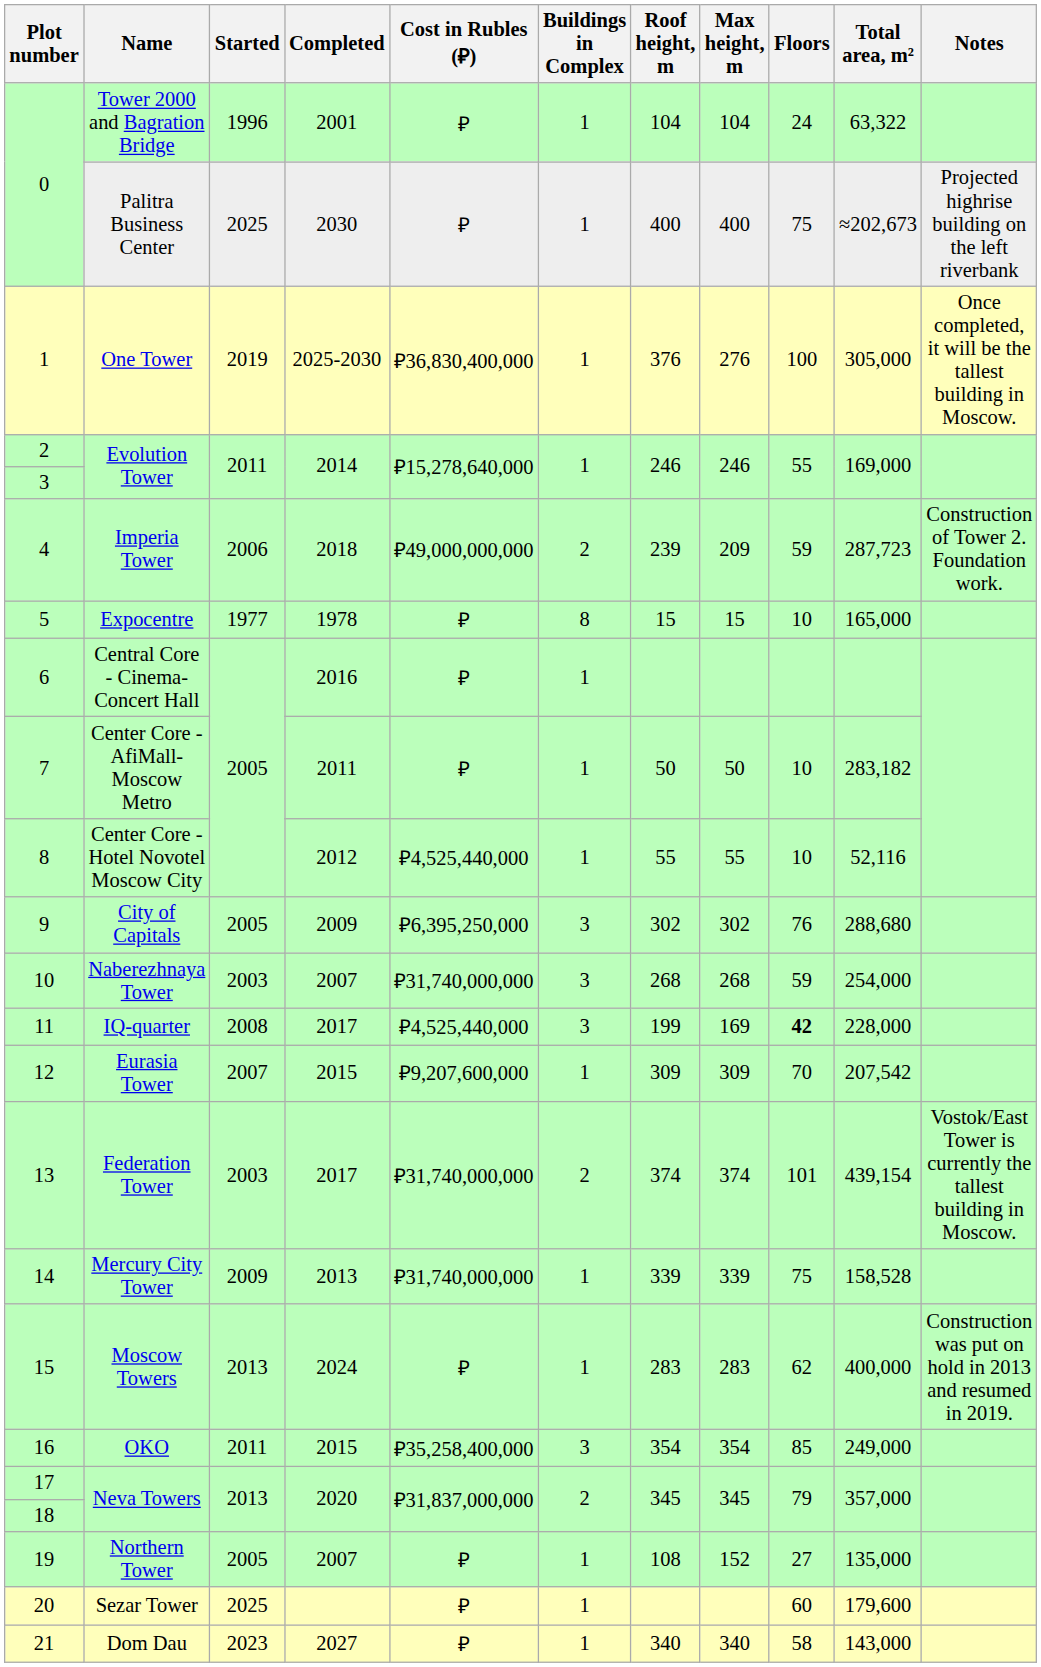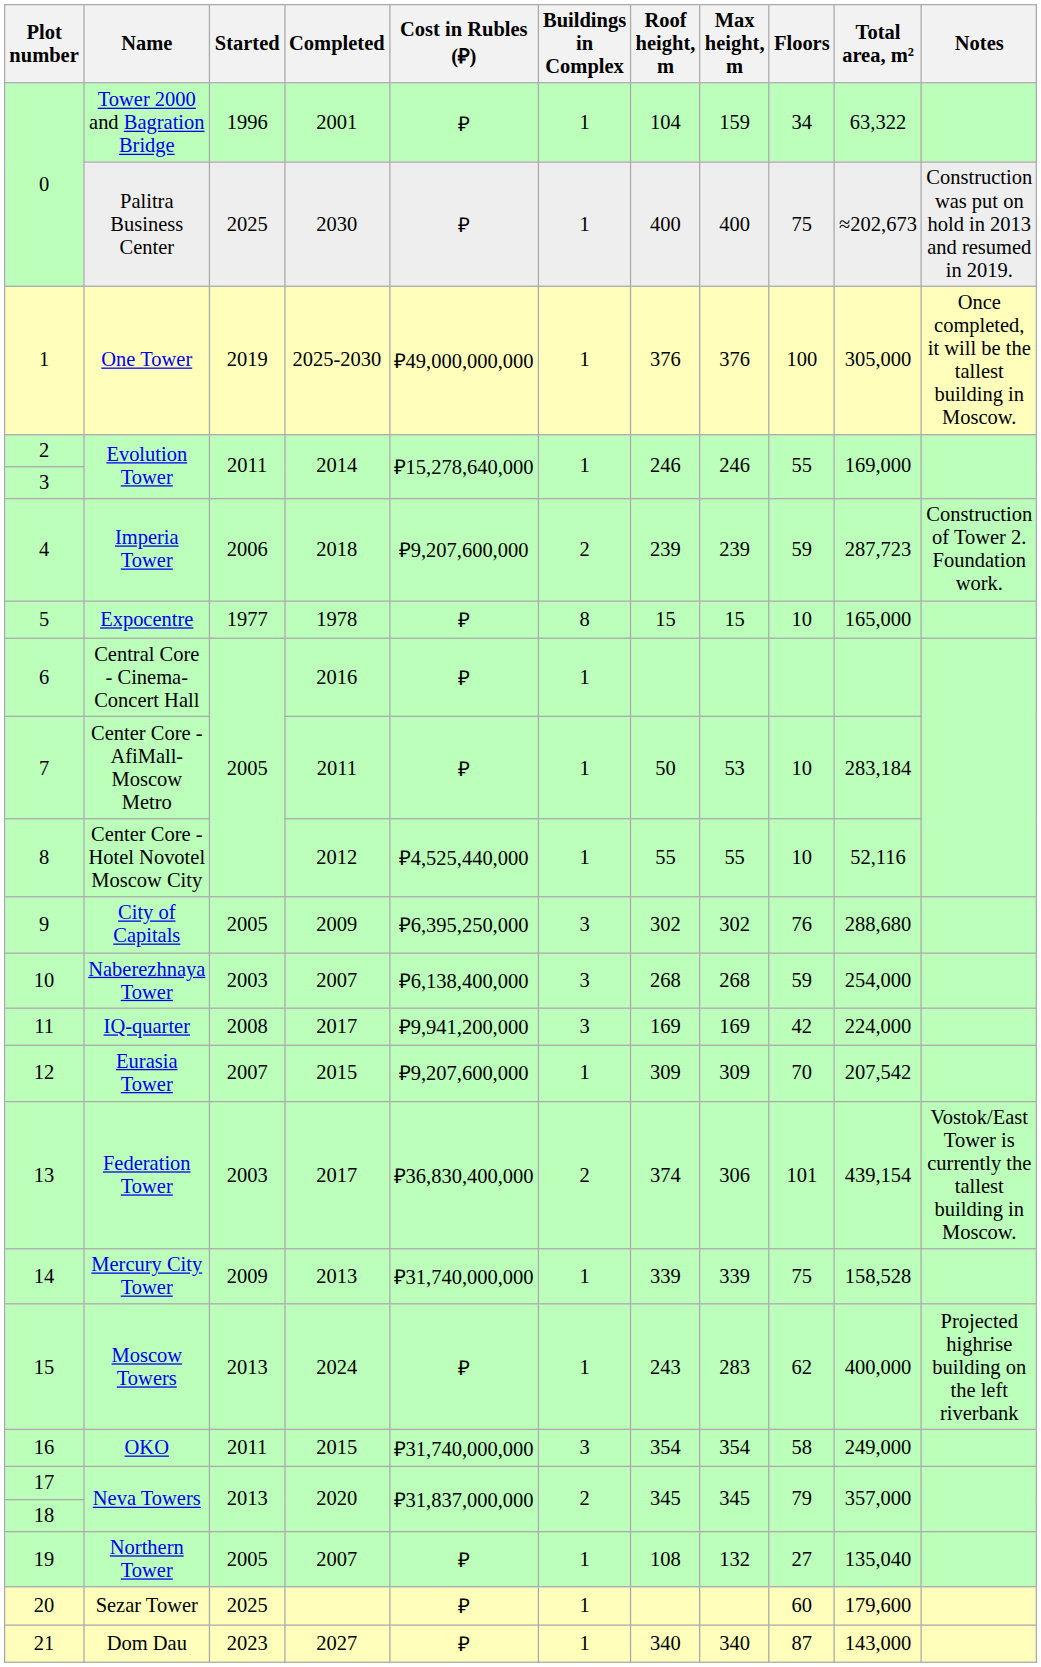Tower 2000 and Bagration Bridge | Max height, m: 104 -> 159
Tower 2000 and Bagration Bridge | Floors: 24 -> 34
Palitra Business Center | Notes: Projected highrise building on the left riverbank -> Construction was put on hold in 2013 and resumed in 2019.
One Tower | Cost in Rubles (₽): ₽36,830,400,000 -> ₽49,000,000,000
One Tower | Max height, m: 276 -> 376
Imperia Tower | Cost in Rubles (₽): ₽49,000,000,000 -> ₽9,207,600,000
Imperia Tower | Max height, m: 209 -> 239
Center Core - AfiMall-Moscow Metro | Max height, m: 50 -> 53
Center Core - AfiMall-Moscow Metro | Total area, m²: 283,182 -> 283,184
Naberezhnaya Tower | Cost in Rubles (₽): ₽31,740,000,000 -> ₽6,138,400,000
IQ-quarter | Cost in Rubles (₽): ₽4,525,440,000 -> ₽9,941,200,000
IQ-quarter | Roof height, m: 199 -> 169
IQ-quarter | Floors: bold -> normal
IQ-quarter | Total area, m²: 228,000 -> 224,000
Federation Tower | Cost in Rubles (₽): ₽31,740,000,000 -> ₽36,830,400,000
Federation Tower | Max height, m: 374 -> 306
Moscow Towers | Roof height, m: 283 -> 243
Moscow Towers | Notes: Construction was put on hold in 2013 and resumed in 2019. -> Projected highrise building on the left riverbank
OKO | Cost in Rubles (₽): ₽35,258,400,000 -> ₽31,740,000,000
OKO | Floors: 85 -> 58
Northern Tower | Max height, m: 152 -> 132
Northern Tower | Total area, m²: 135,000 -> 135,040
Dom Dau | Floors: 58 -> 87
